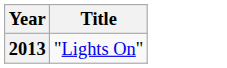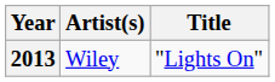+ column: Artist(s) | Wiley
